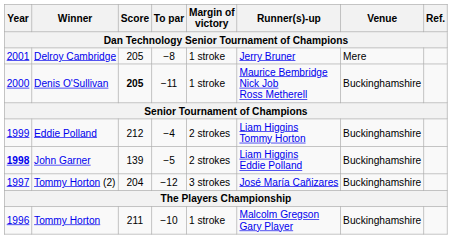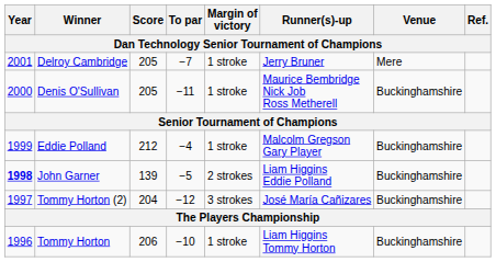Delroy Cambridge | To par: −8 -> −7
Denis O'Sullivan | Score: bold -> normal
Eddie Polland | Margin of victory: 2 strokes -> 1 stroke
Eddie Polland | Runner(s)-up: Liam Higgins Tommy Horton -> Malcolm Gregson Gary Player
Tommy Horton | Score: 211 -> 206
Tommy Horton | Runner(s)-up: Malcolm Gregson Gary Player -> Liam Higgins Tommy Horton
